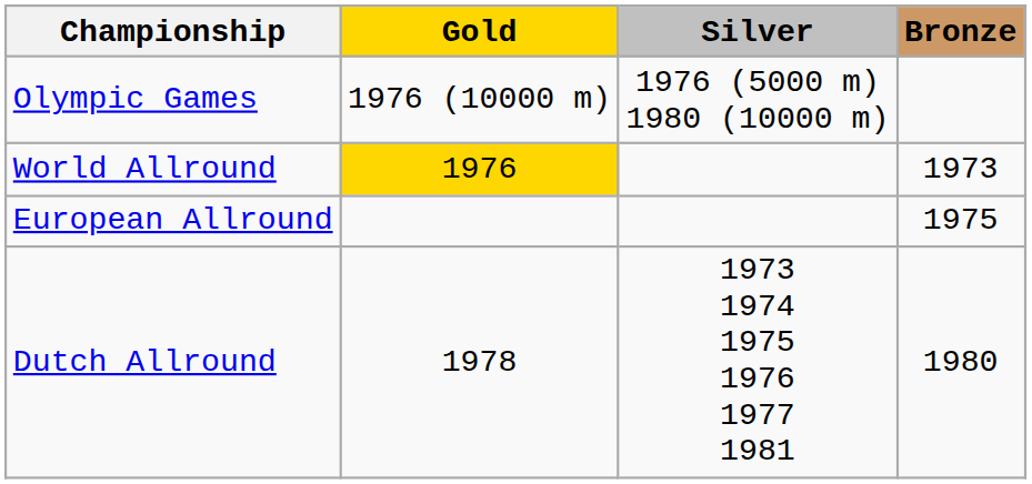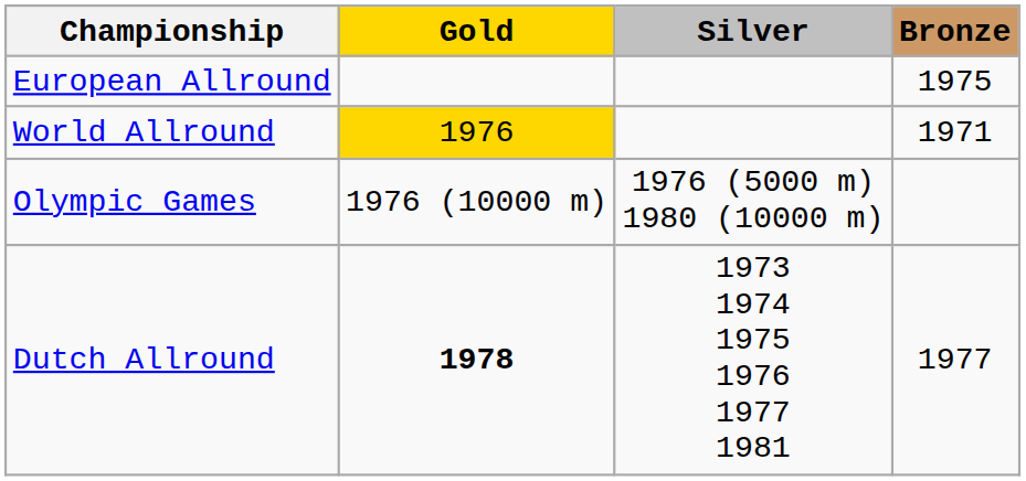rows swapped: Olympic Games <-> European Allround
World Allround | Bronze: 1973 -> 1971
Dutch Allround | Gold: normal -> bold
Dutch Allround | Bronze: 1980 -> 1977
